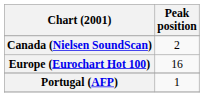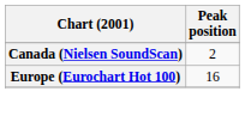- row: Portugal (AFP) | 1
